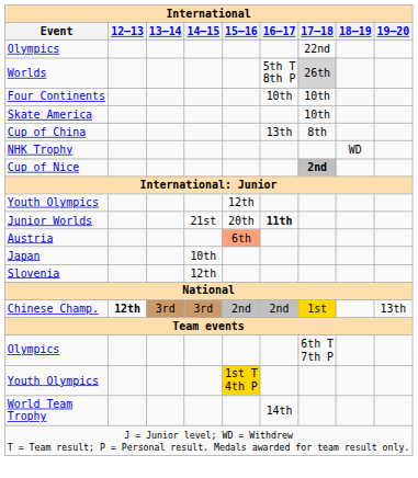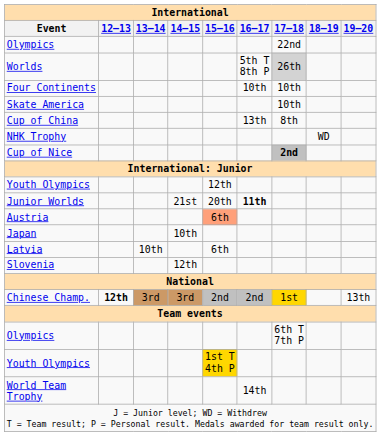+ row: Latvia | 10th | 6th
